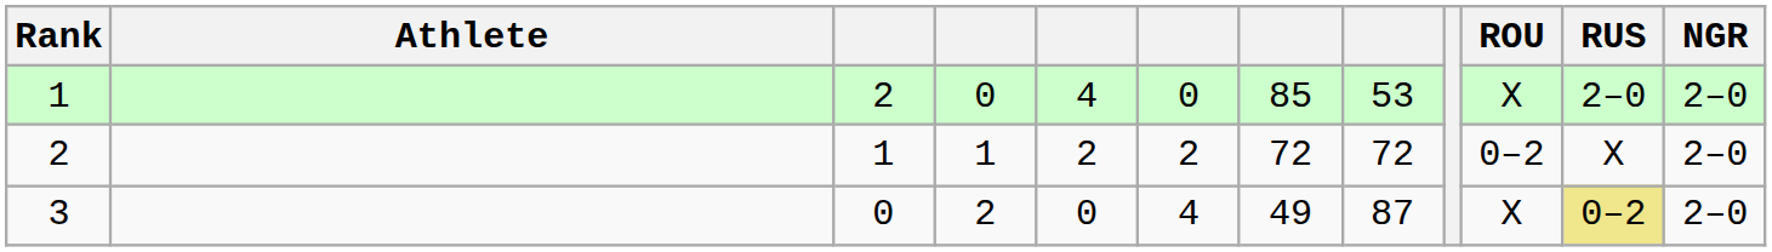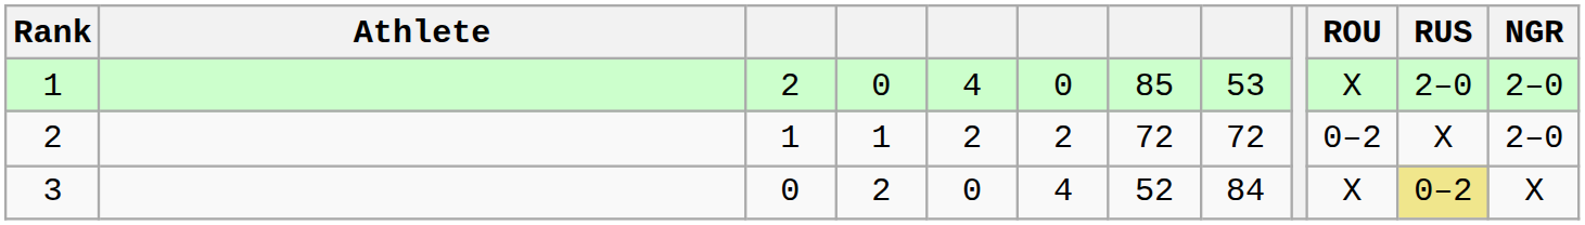3 | column 7: 49 -> 52
3 | column 8: 87 -> 84
3 | NGR: 2–0 -> X
